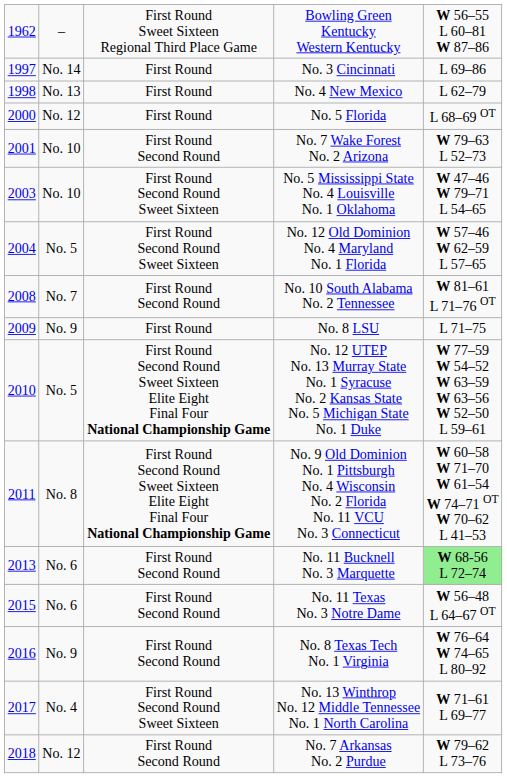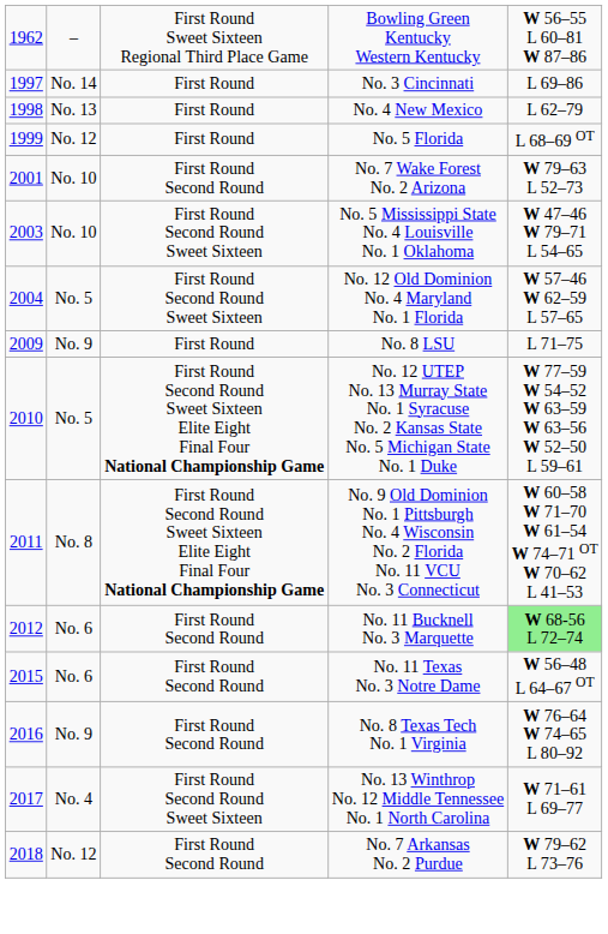No. 5 Florida | column 1: 2000 -> 1999
- row: 2008 | No. 7 | First Round Second Round | No. 10 South Alabama No. 2 Tennessee | W 81–61 L 71–76 OT
No. 11 Bucknell No. 3 Marquette | column 1: 2013 -> 2012
